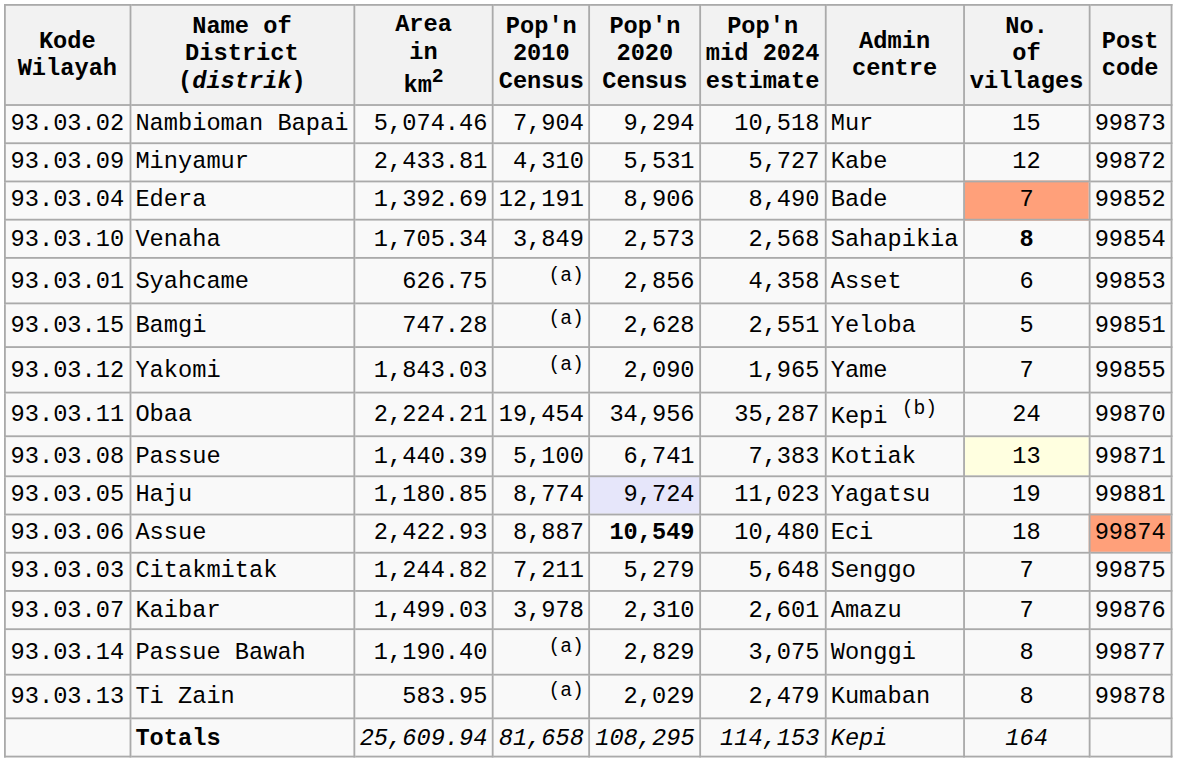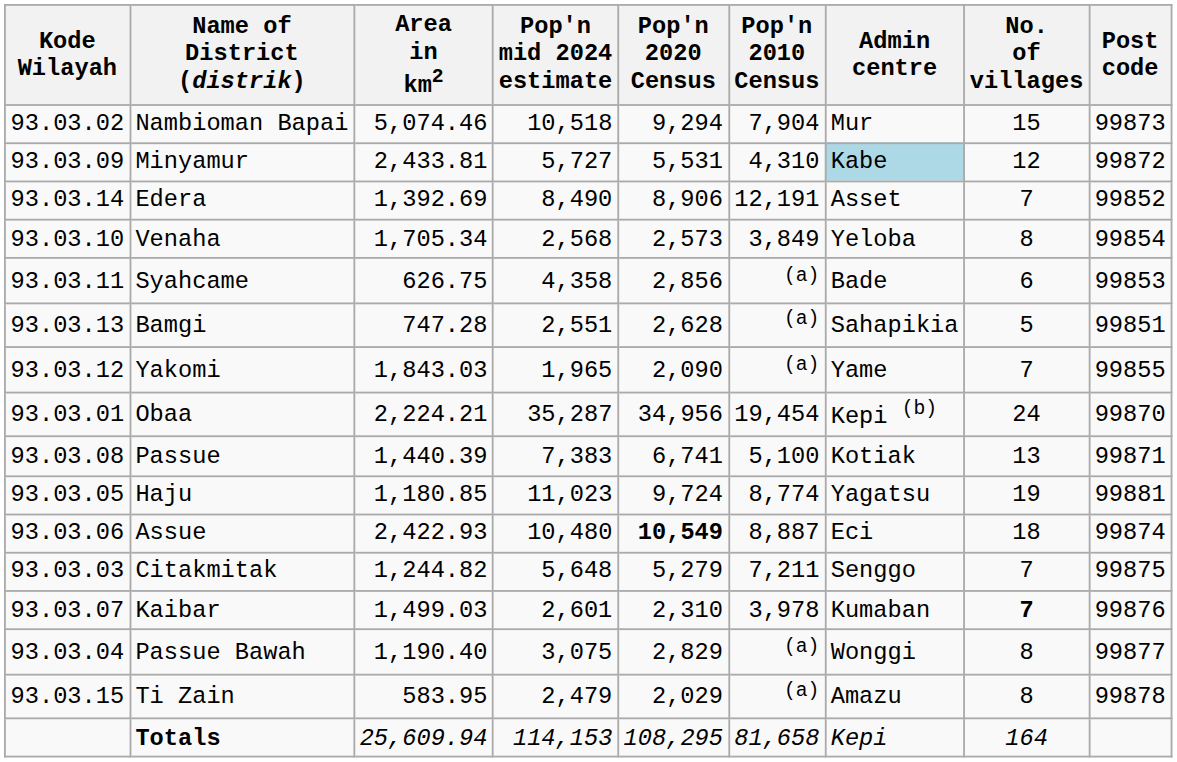columns swapped: Pop'n 2010 Census <-> Pop'n mid 2024 estimate
Minyamur | Admin centre: no background -> lightblue background
Edera | Kode Wilayah: 93.03.04 -> 93.03.14
Edera | Admin centre: Bade -> Asset
Edera | No. of villages: lightsalmon background -> no background
Venaha | Admin centre: Sahapikia -> Yeloba
Venaha | No. of villages: bold -> normal
Syahcame | Kode Wilayah: 93.03.01 -> 93.03.11
Syahcame | Admin centre: Asset -> Bade
Bamgi | Kode Wilayah: 93.03.15 -> 93.03.13
Bamgi | Admin centre: Yeloba -> Sahapikia
Obaa | Kode Wilayah: 93.03.11 -> 93.03.01
Passue | No. of villages: lightyellow background -> no background
Haju | Pop'n 2020 Census: lavender background -> no background
Assue | Post code: lightsalmon background -> no background
Kaibar | Admin centre: Amazu -> Kumaban
Kaibar | No. of villages: normal -> bold
Passue Bawah | Kode Wilayah: 93.03.14 -> 93.03.04
Ti Zain | Kode Wilayah: 93.03.13 -> 93.03.15
Ti Zain | Admin centre: Kumaban -> Amazu
